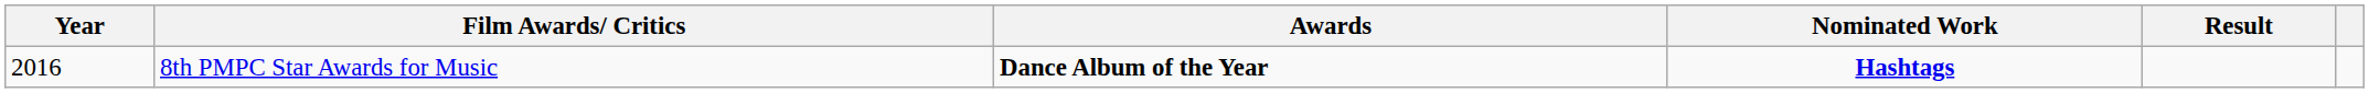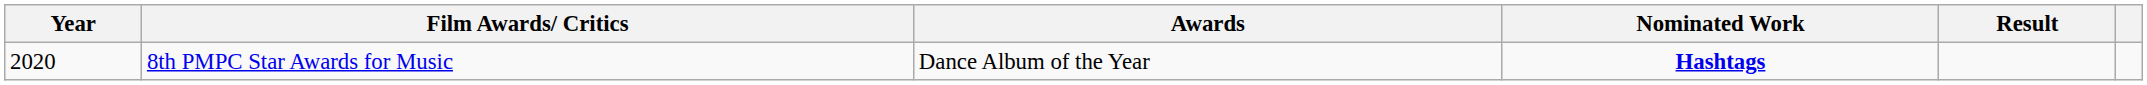8th PMPC Star Awards for Music | Year: 2016 -> 2020
8th PMPC Star Awards for Music | Awards: bold -> normal
